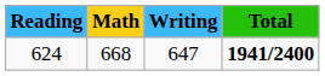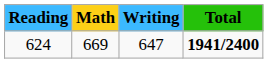624 | Math: 668 -> 669
